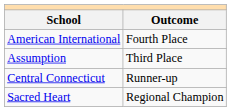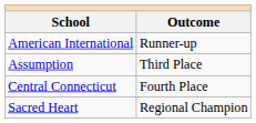American International | Outcome: Fourth Place -> Runner-up
Central Connecticut | Outcome: Runner-up -> Fourth Place
